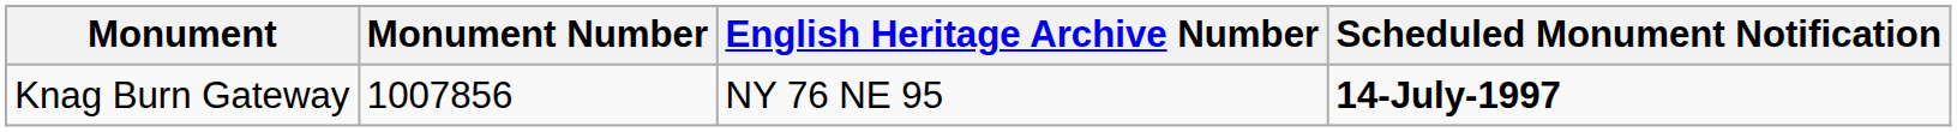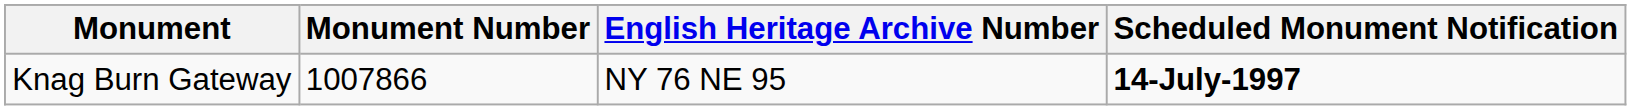Knag Burn Gateway | Monument Number: 1007856 -> 1007866
